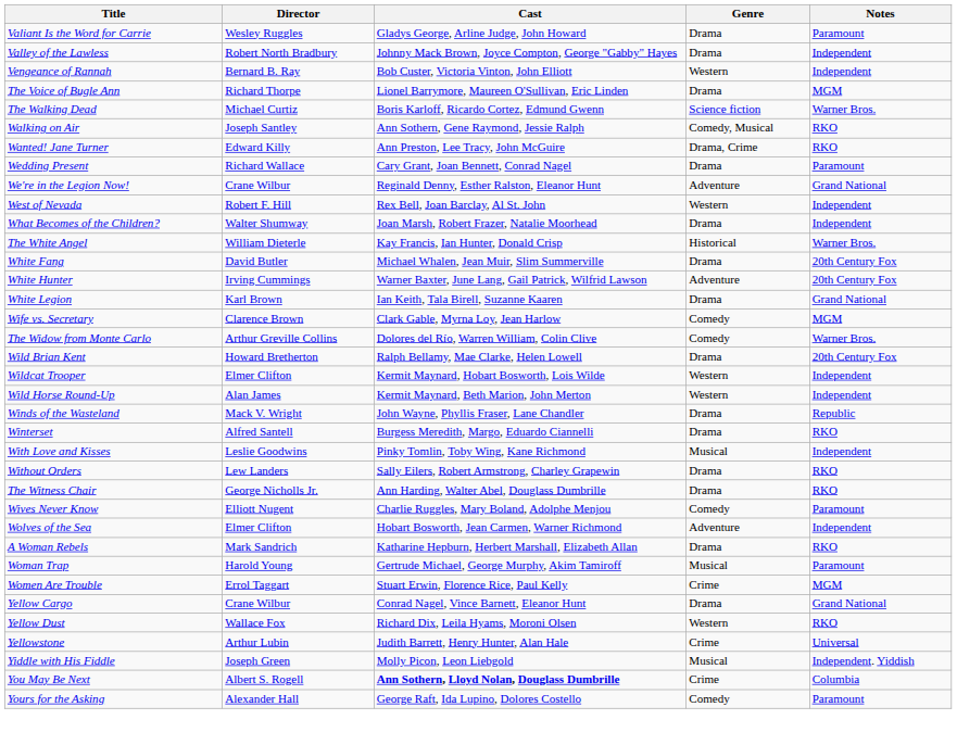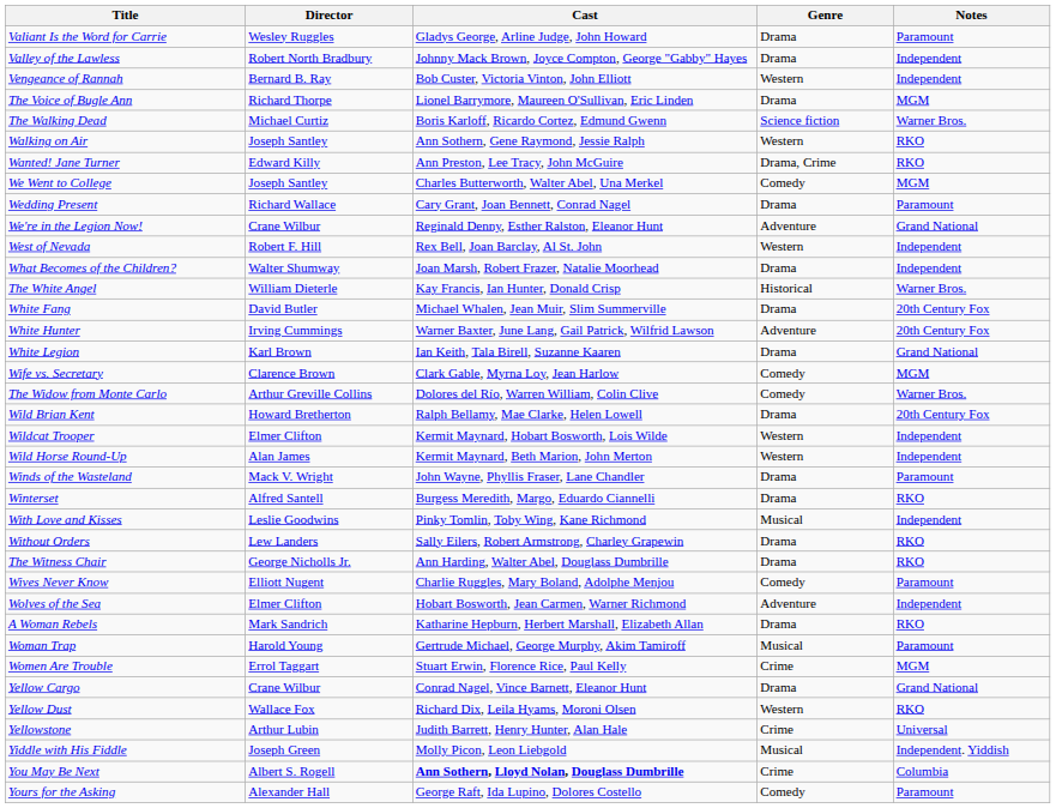Walking on Air | Genre: Comedy, Musical -> Western
+ row: We Went to College | Joseph Santley | Charles Butterworth, Walter Abel, Una Merkel | Comedy | MGM
Winds of the Wasteland | Notes: Republic -> Paramount
